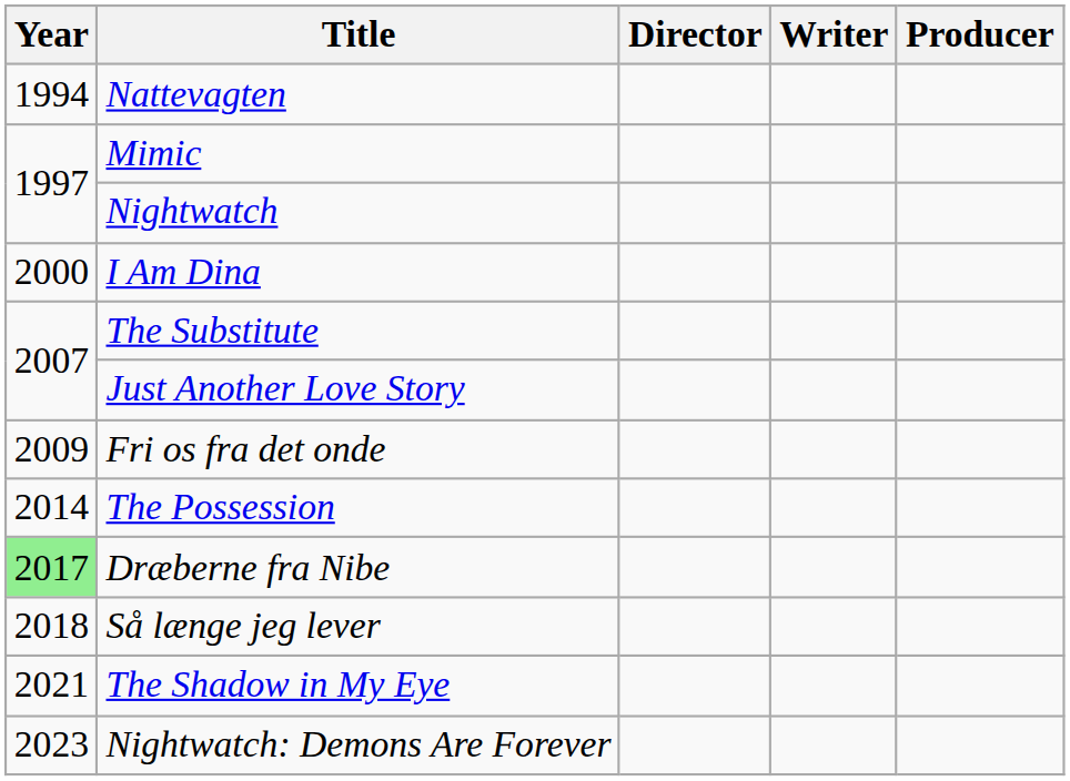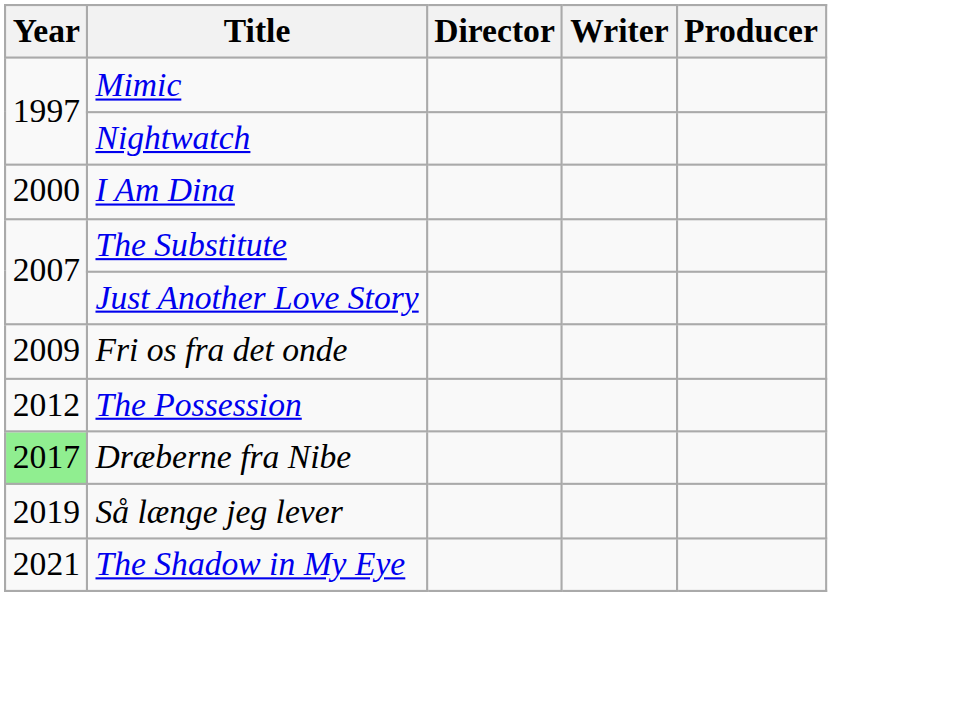- row: 1994 | Nattevagten
The Possession | Year: 2014 -> 2012
Så længe jeg lever | Year: 2018 -> 2019
- row: 2023 | Nightwatch: Demons Are Forever
